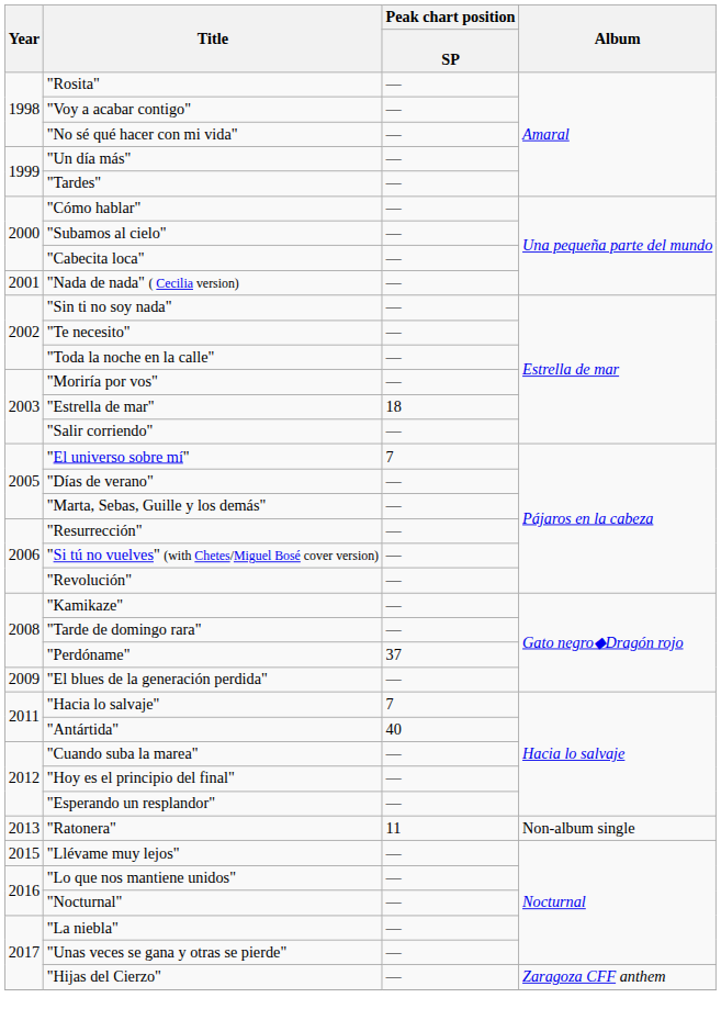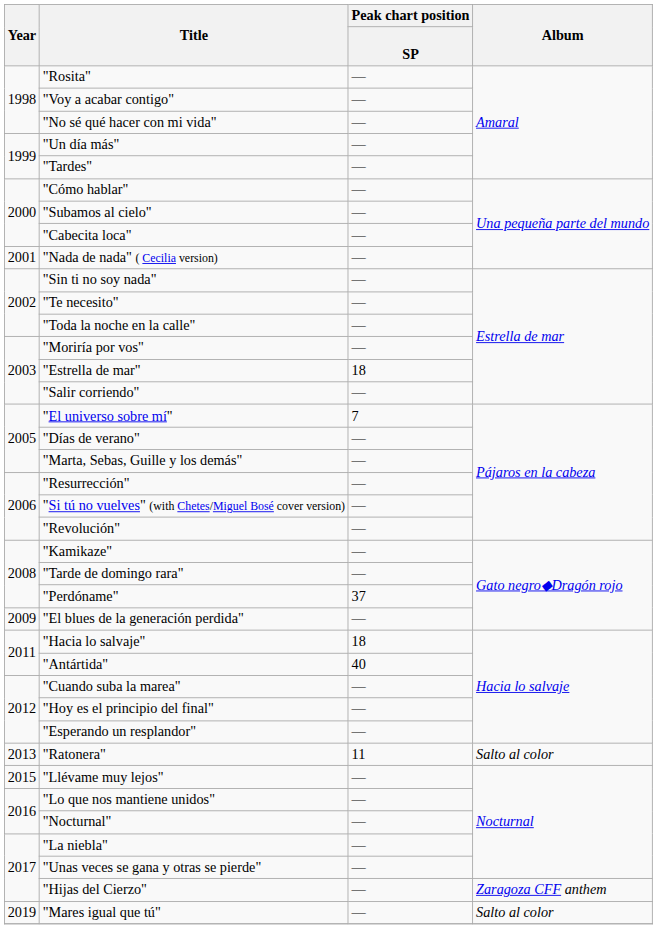"Hacia lo salvaje" | Peak chart position / SP: 7 -> 18
"Ratonera" | Album: Non-album single -> Salto al color
+ row: 2019 | "Mares igual que tú" | — | Salto al color
